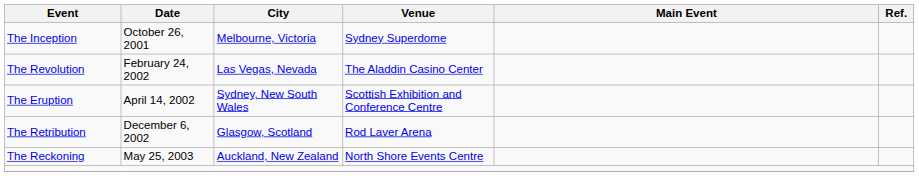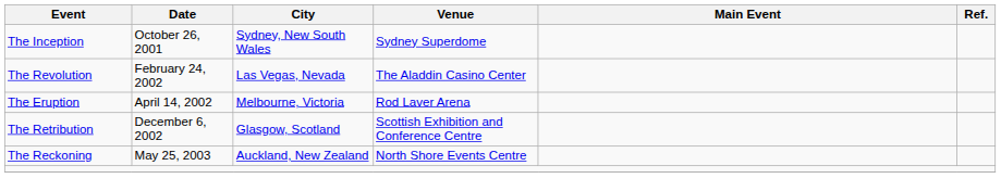The Inception | City: Melbourne, Victoria -> Sydney, New South Wales
The Eruption | City: Sydney, New South Wales -> Melbourne, Victoria
The Eruption | Venue: Scottish Exhibition and Conference Centre -> Rod Laver Arena
The Retribution | Venue: Rod Laver Arena -> Scottish Exhibition and Conference Centre
